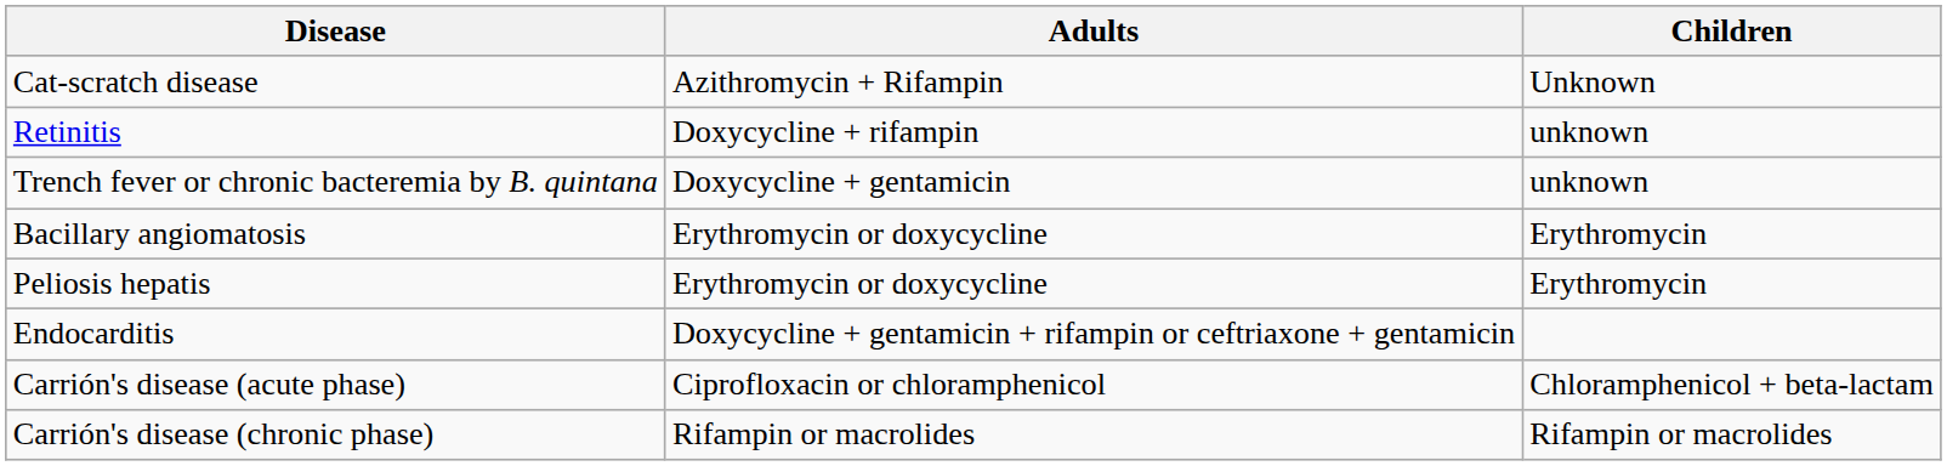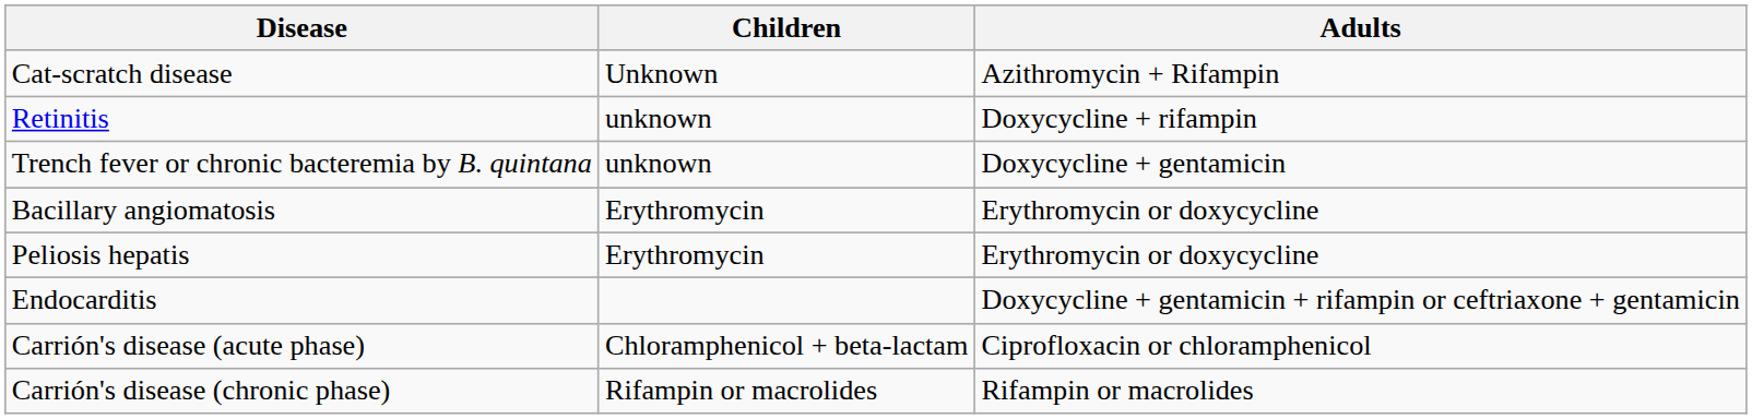columns swapped: Adults <-> Children
